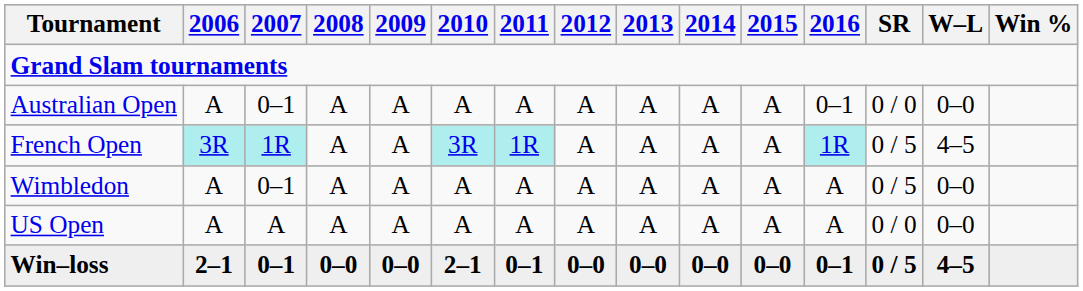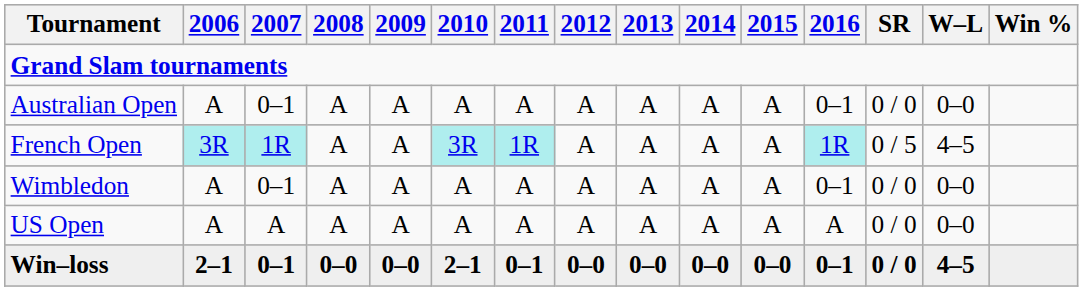Wimbledon | 2016: A -> 0–1
Wimbledon | SR: 0 / 5 -> 0 / 0
Win–loss | SR: 0 / 5 -> 0 / 0
